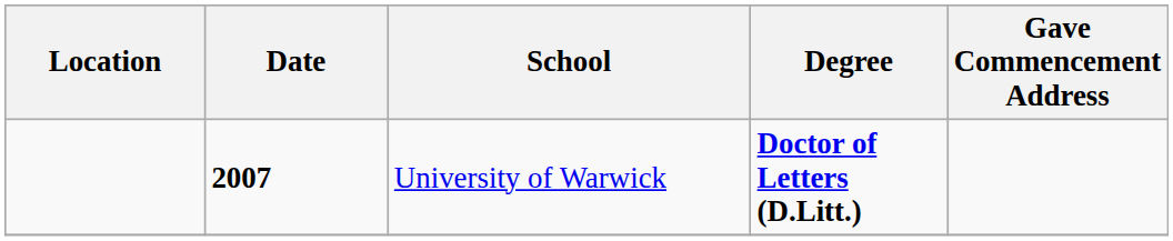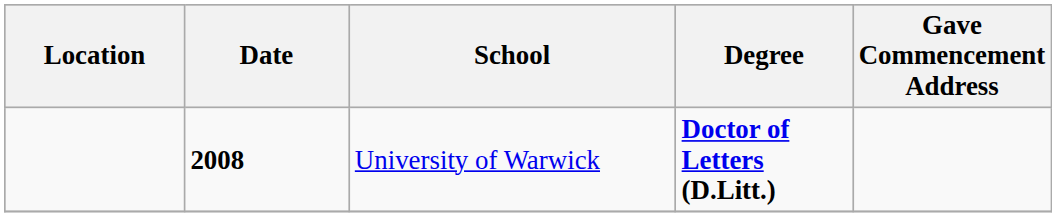University of Warwick | Date: 2007 -> 2008
